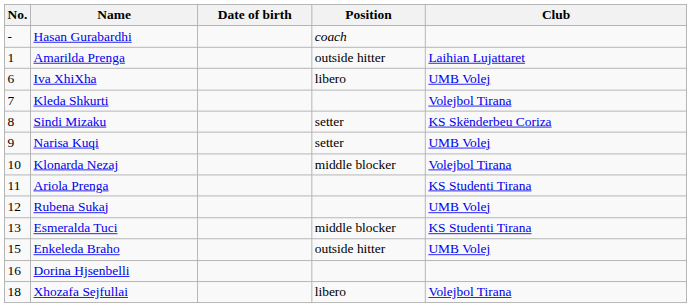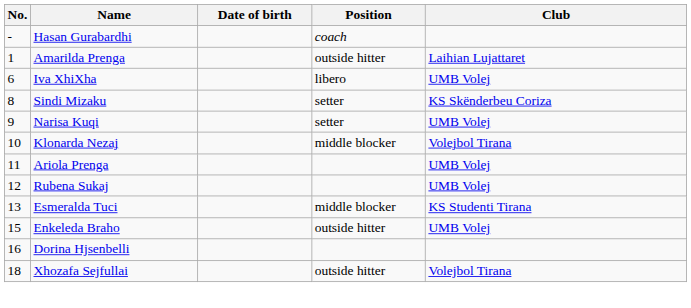- row: 7 | Kleda Shkurti | Volejbol Tirana
Ariola Prenga | Club: KS Studenti Tirana -> UMB Volej
Xhozafa Sejfullai | Position: libero -> outside hitter
